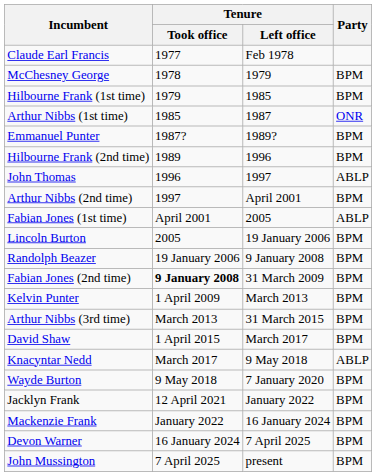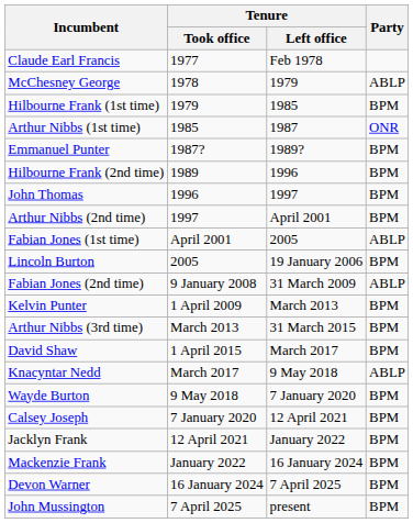McChesney George | Party: BPM -> ABLP
John Thomas | Party: ABLP -> BPM
- row: Randolph Beazer | 19 January 2006 | 9 January 2008 | BPM
Fabian Jones (2nd time) | Tenure / Took office: bold -> normal
Fabian Jones (2nd time) | Party: BPM -> ABLP
+ row: Calsey Joseph | 7 January 2020 | 12 April 2021 | BPM
